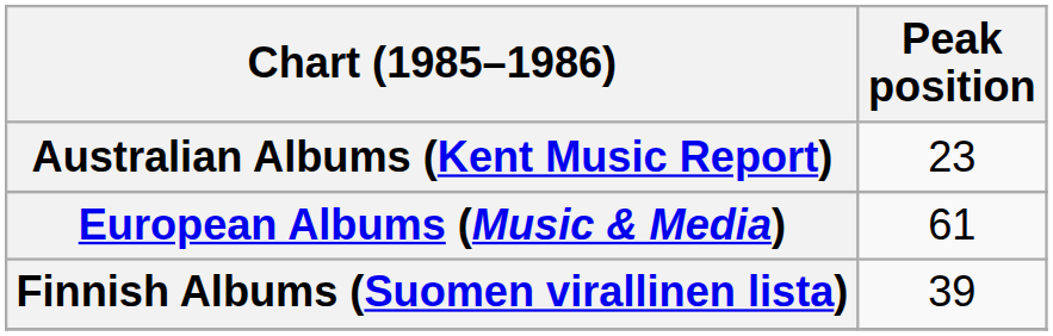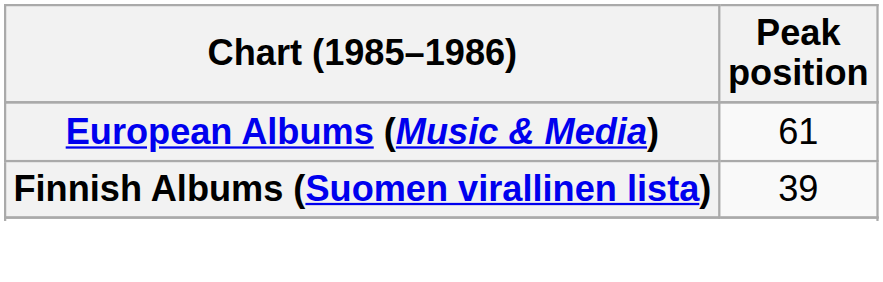- row: Australian Albums (Kent Music Report) | 23
